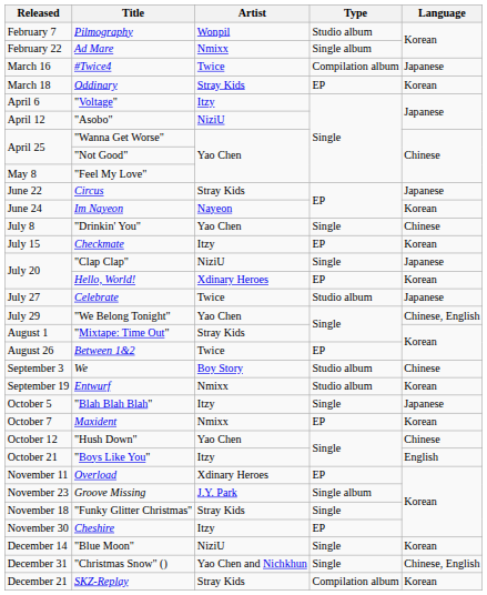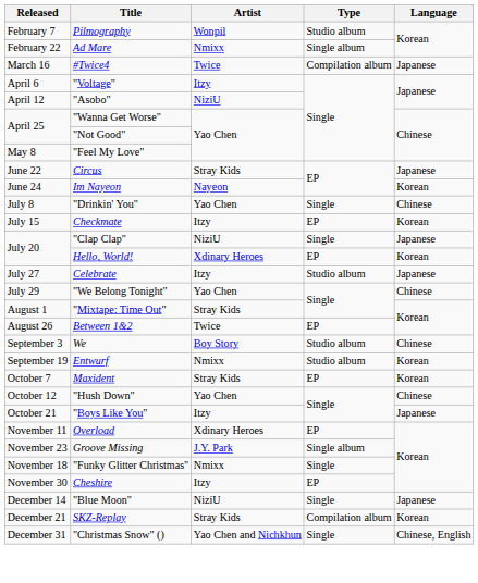- row: March 18 | Oddinary | Stray Kids | EP | Korean
Celebrate | Artist: Twice -> Itzy
"We Belong Tonight" | Language: Chinese, English -> Chinese
- row: October 5 | "Blah Blah Blah" | Itzy | Single | Japanese
Maxident | Artist: Nmixx -> Stray Kids
"Boys Like You" | Language: English -> Japanese
"Funky Glitter Christmas" | Artist: Stray Kids -> Nmixx
"Blue Moon" | Language: Korean -> Japanese
rows swapped: SKZ-Replay <-> "Christmas Snow" ()
